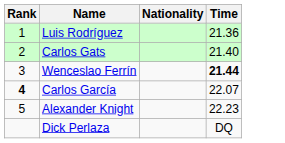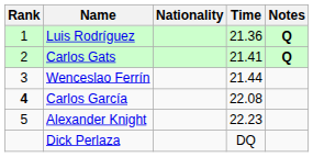+ column: Notes | Q | Q
Carlos Gats | Time: 21.40 -> 21.41
Wenceslao Ferrín | Time: bold -> normal
Carlos García | Time: 22.07 -> 22.08
